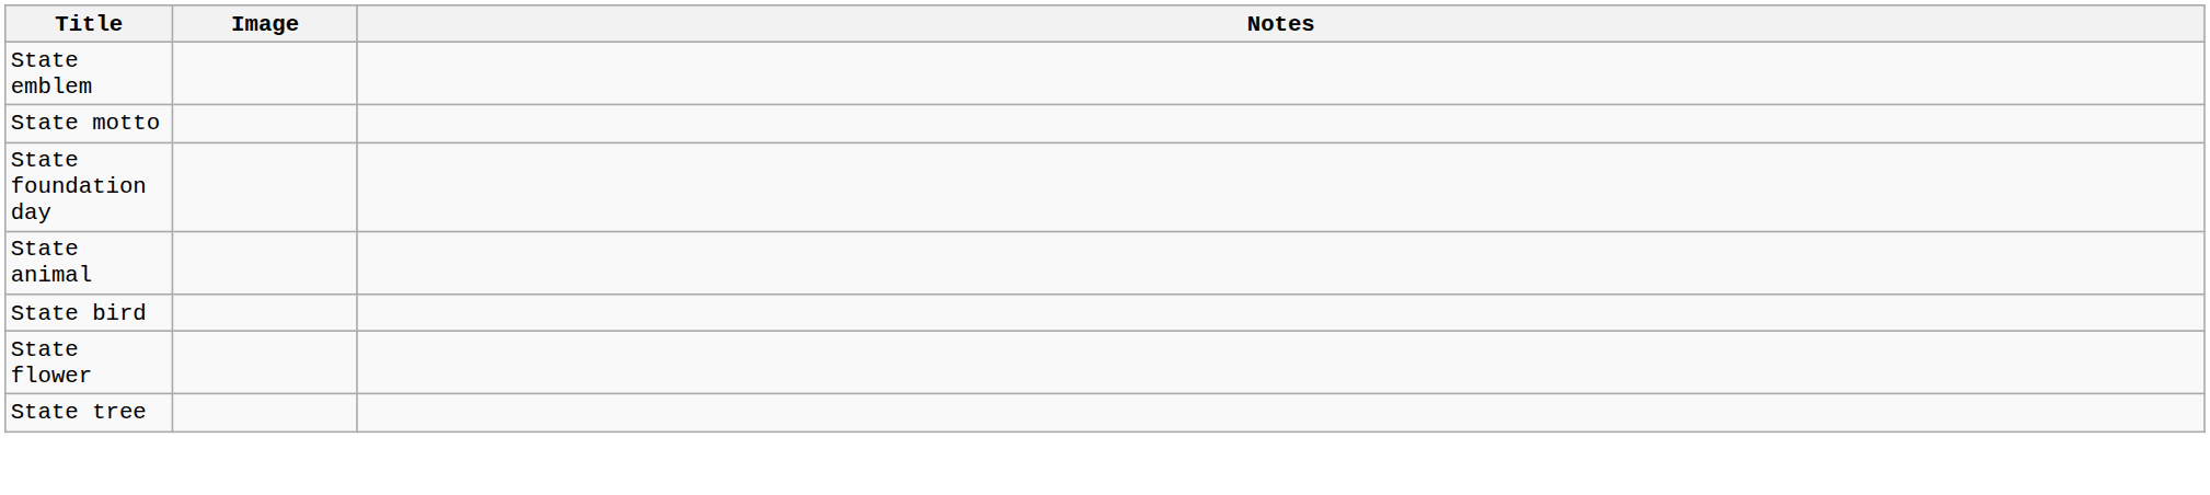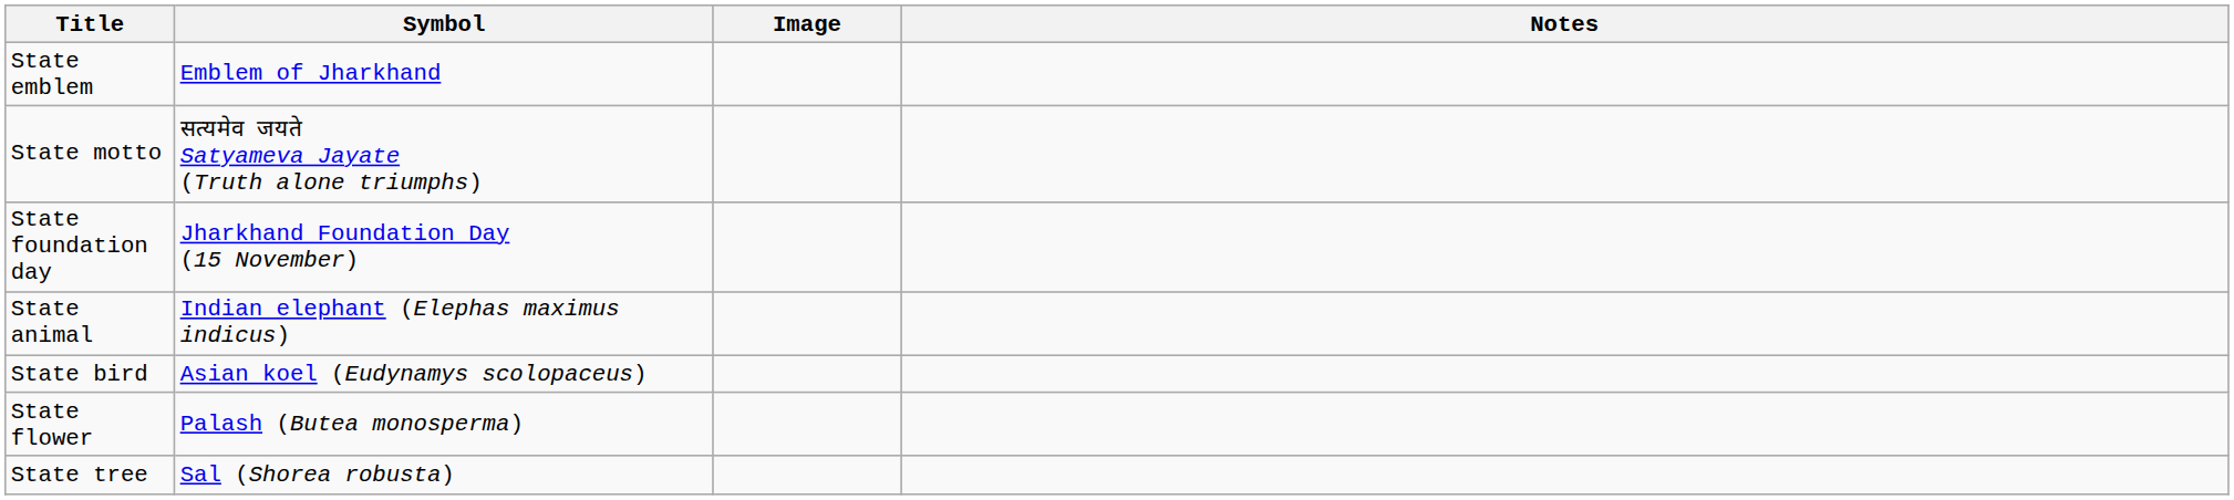+ column: Symbol | Emblem of Jharkhand | सत्यमेव जयते Satyameva Jayate (Truth alone triumphs) | Jharkhand Foundation Day (15 November) | Indian elephant (Elephas maximus indicus) | Asian koel (Eudynamys scolopaceus) | Palash (Butea monosperma) | Sal (Shorea robusta)
